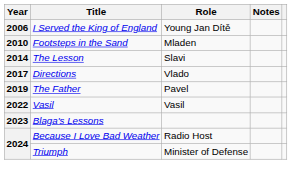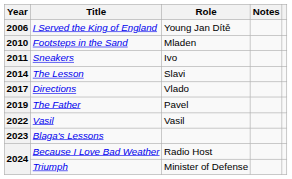+ row: 2011 | Sneakers | Ivo
